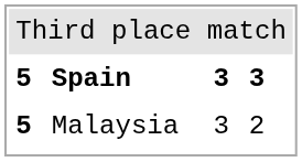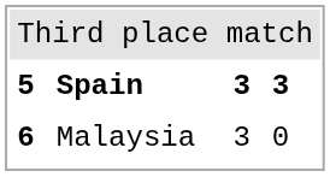Malaysia | column 1: 5 -> 6
Malaysia | column 4: 2 -> 0
